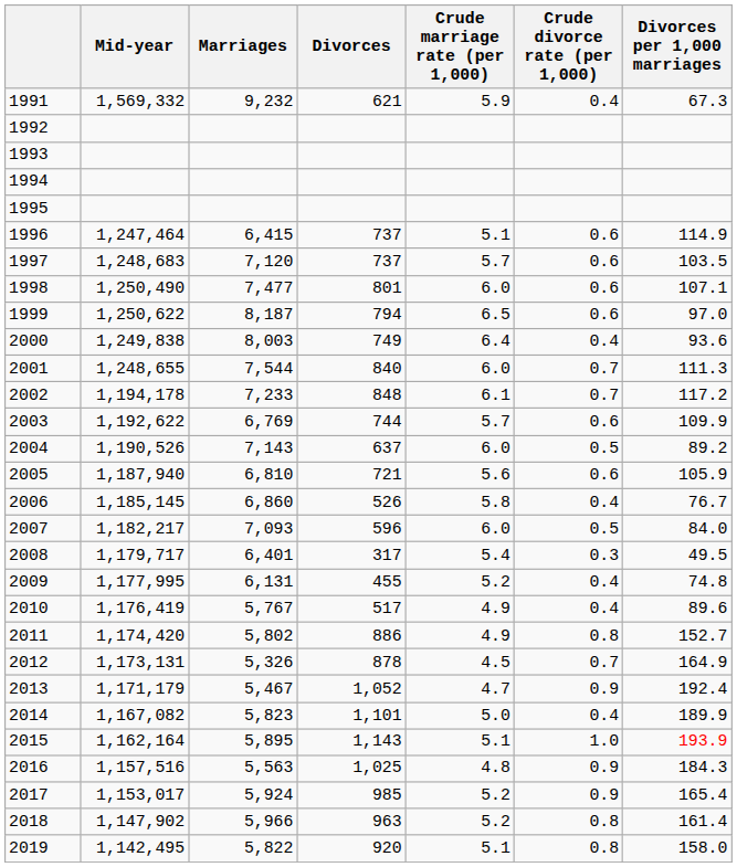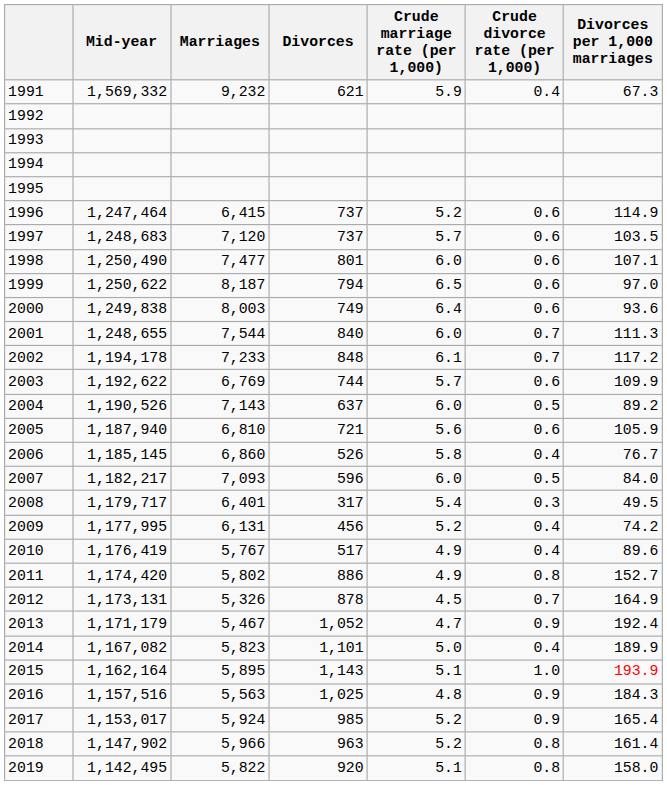1996 | Crude marriage rate (per 1,000): 5.1 -> 5.2
2000 | Crude divorce rate (per 1,000): 0.4 -> 0.6
2009 | Divorces: 455 -> 456
2009 | Divorces per 1,000 marriages: 74.8 -> 74.2
